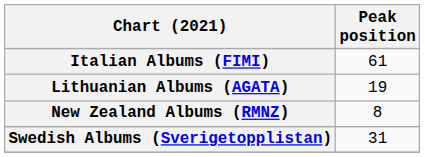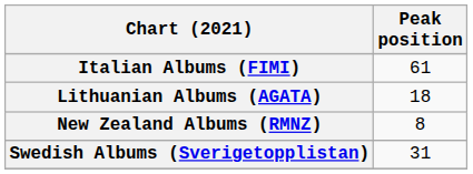Lithuanian Albums (AGATA) | Peak position: 19 -> 18
